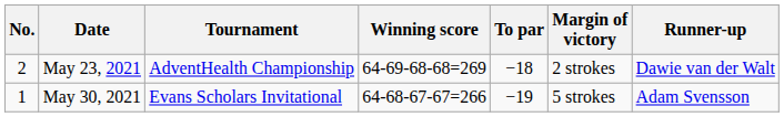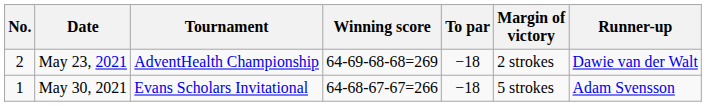May 30, 2021 | To par: −19 -> −18
